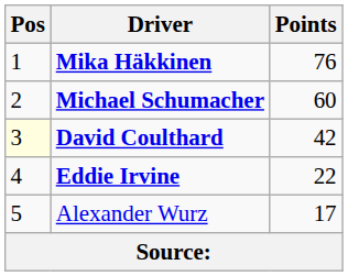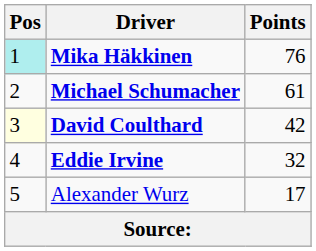Mika Häkkinen | Pos: no background -> paleturquoise background
Michael Schumacher | Points: 60 -> 61
Eddie Irvine | Points: 22 -> 32
